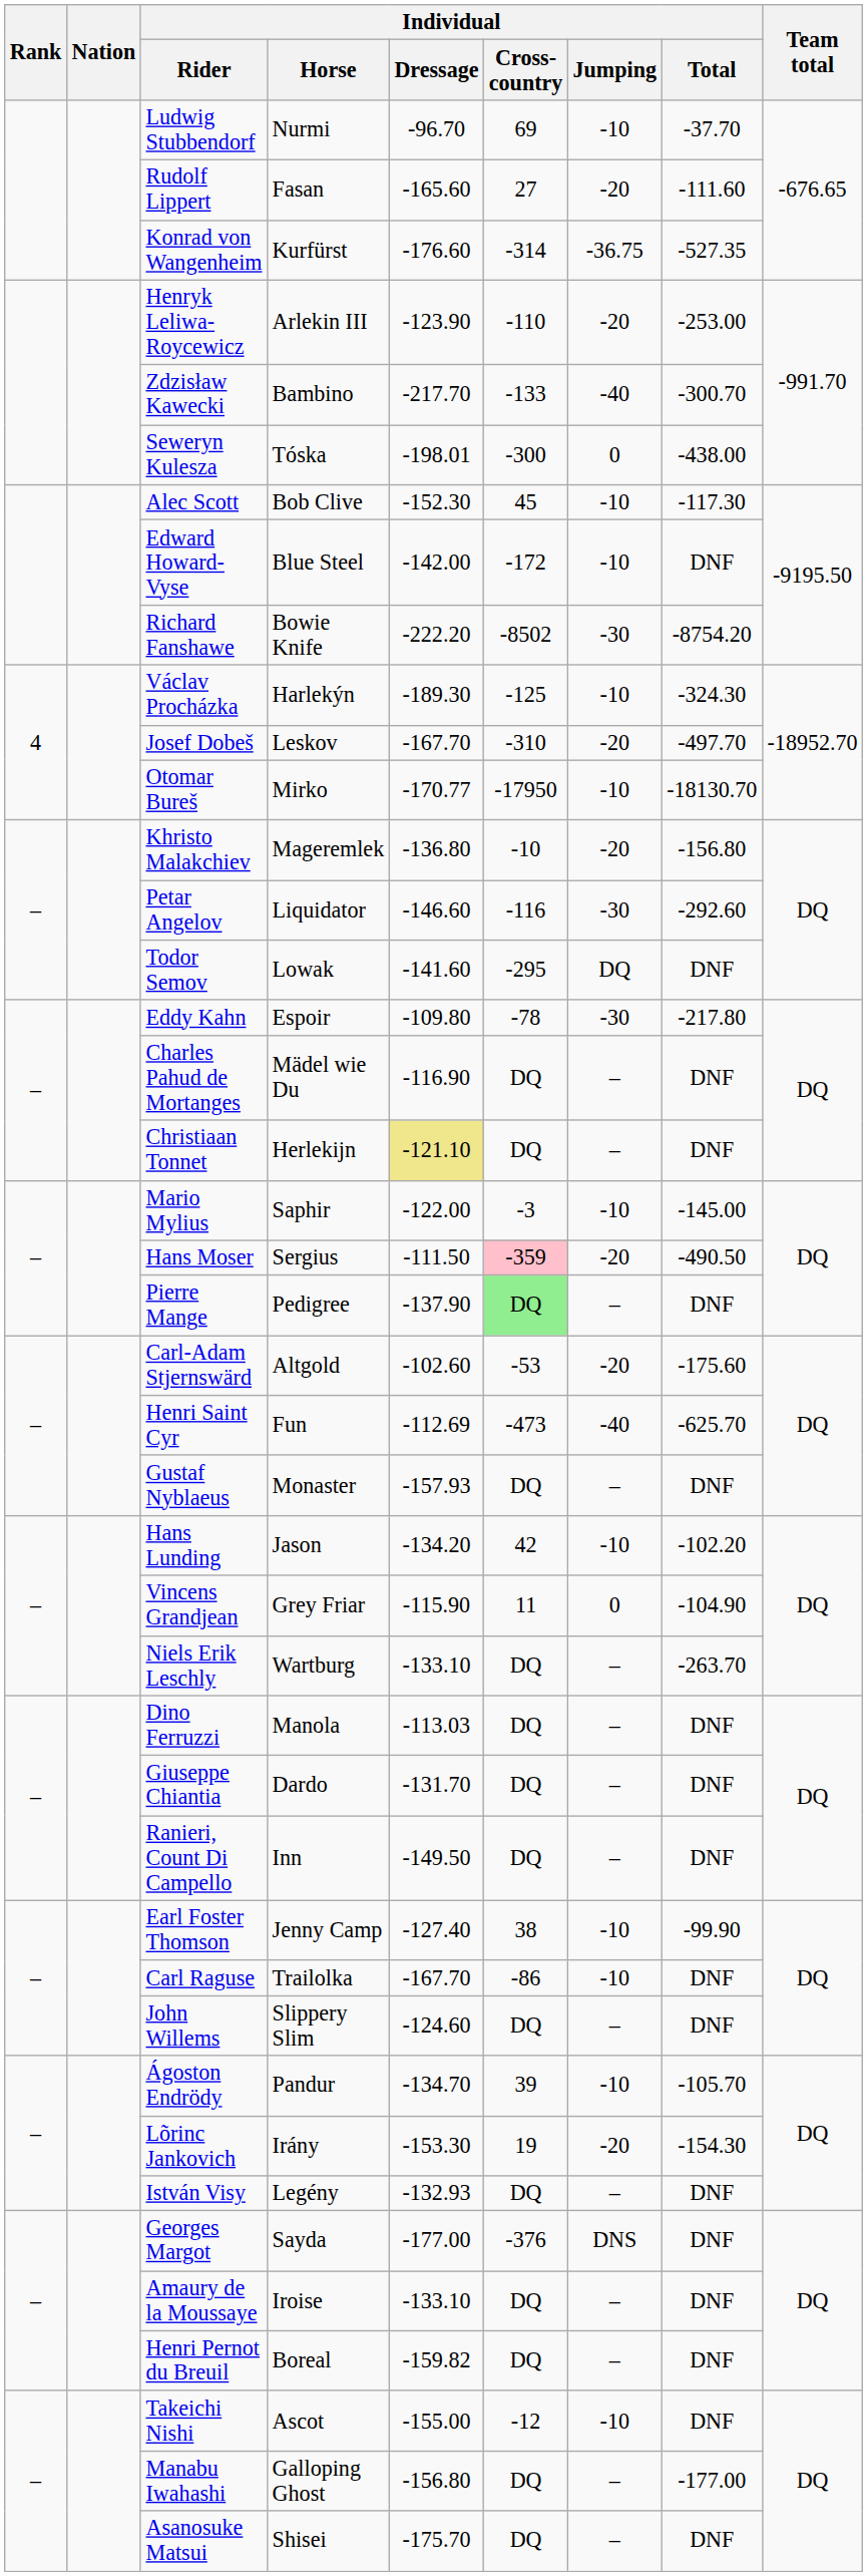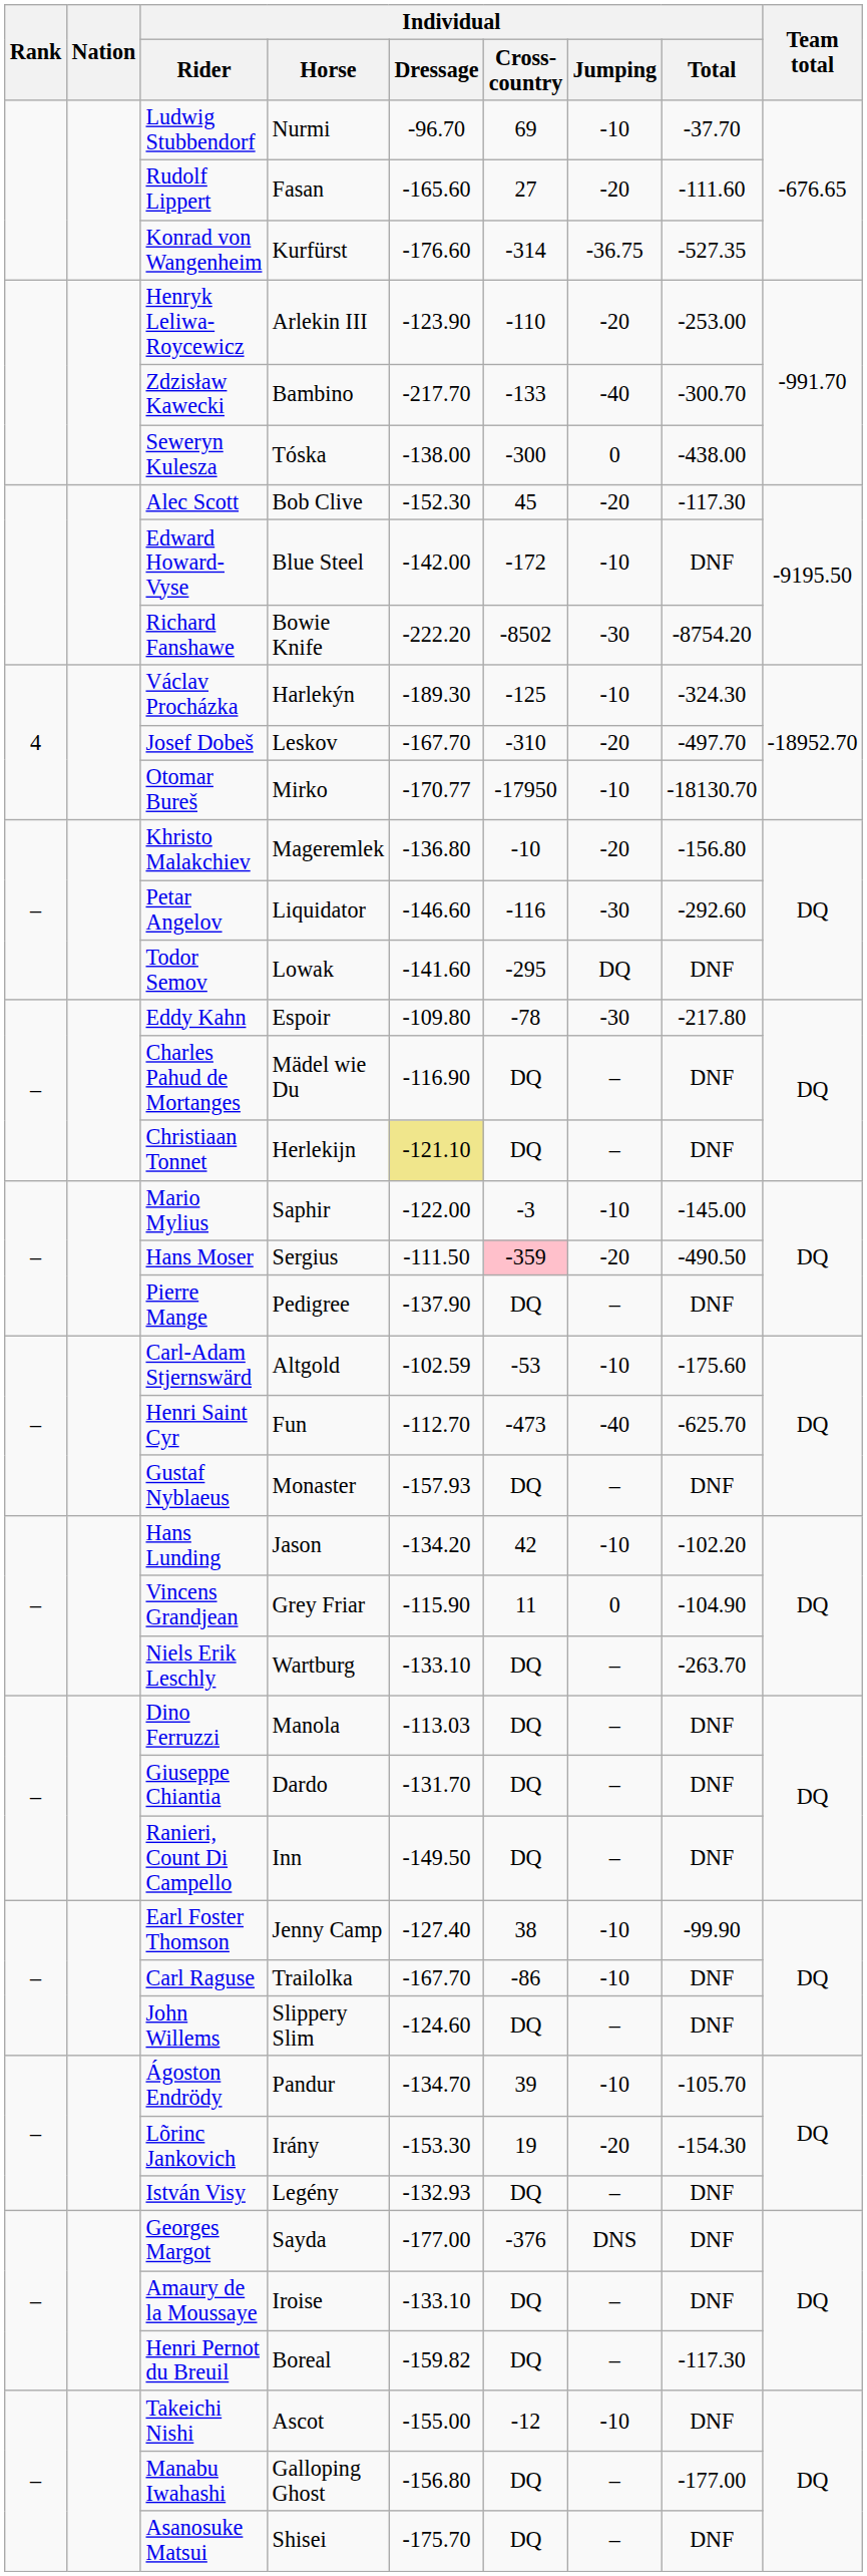Seweryn Kulesza | Individual / Dressage: -198.01 -> -138.00
Alec Scott | Individual / Jumping: -10 -> -20
Pierre Mange | Individual / Cross-country: lightgreen background -> no background
Carl-Adam Stjernswärd | Individual / Dressage: -102.60 -> -102.59
Carl-Adam Stjernswärd | Individual / Jumping: -20 -> -10
Henri Saint Cyr | Individual / Dressage: -112.69 -> -112.70
Henri Pernot du Breuil | Individual / Total: DNF -> -117.30
